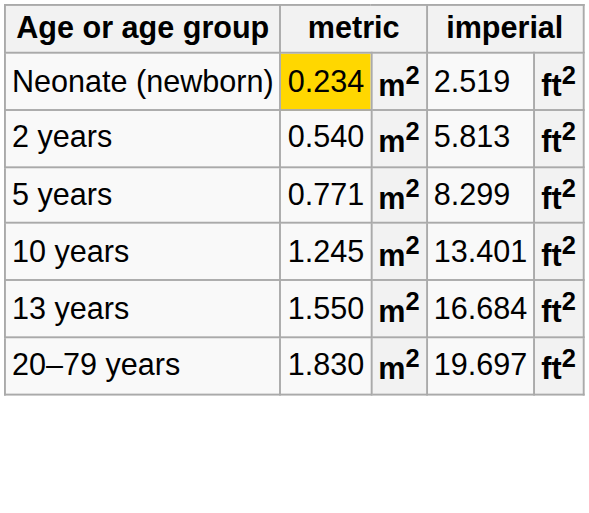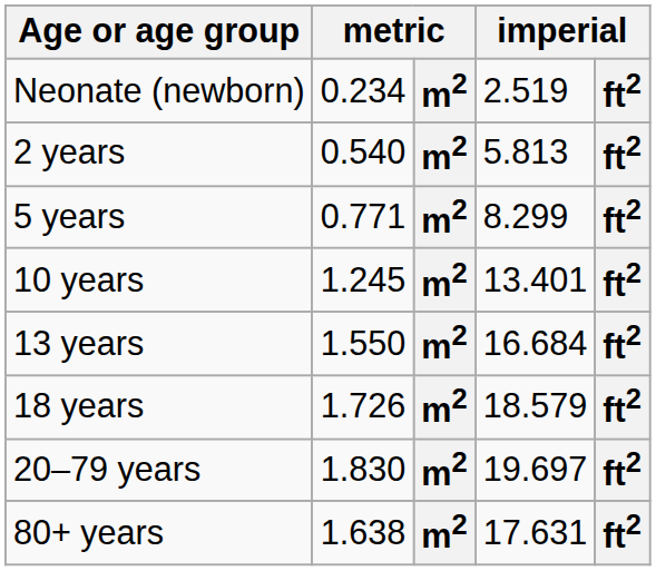Neonate (newborn) | column 2: gold background -> no background
+ row: 18 years | 1.726 | m2 | 18.579 | ft2
+ row: 80+ years | 1.638 | m2 | 17.631 | ft2
